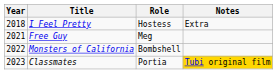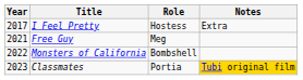I Feel Pretty | Year: 2018 -> 2017
